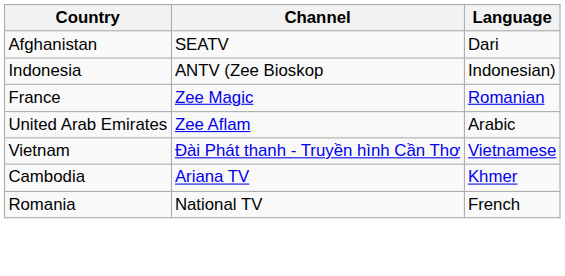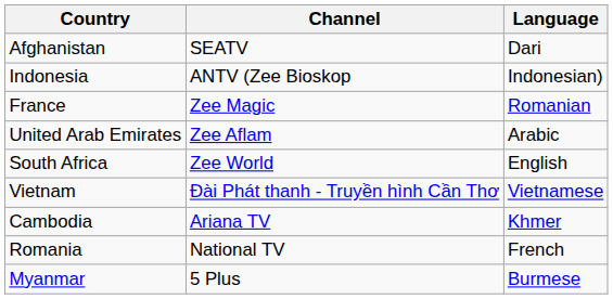+ row: South Africa | Zee World | English
+ row: Myanmar | 5 Plus | Burmese
